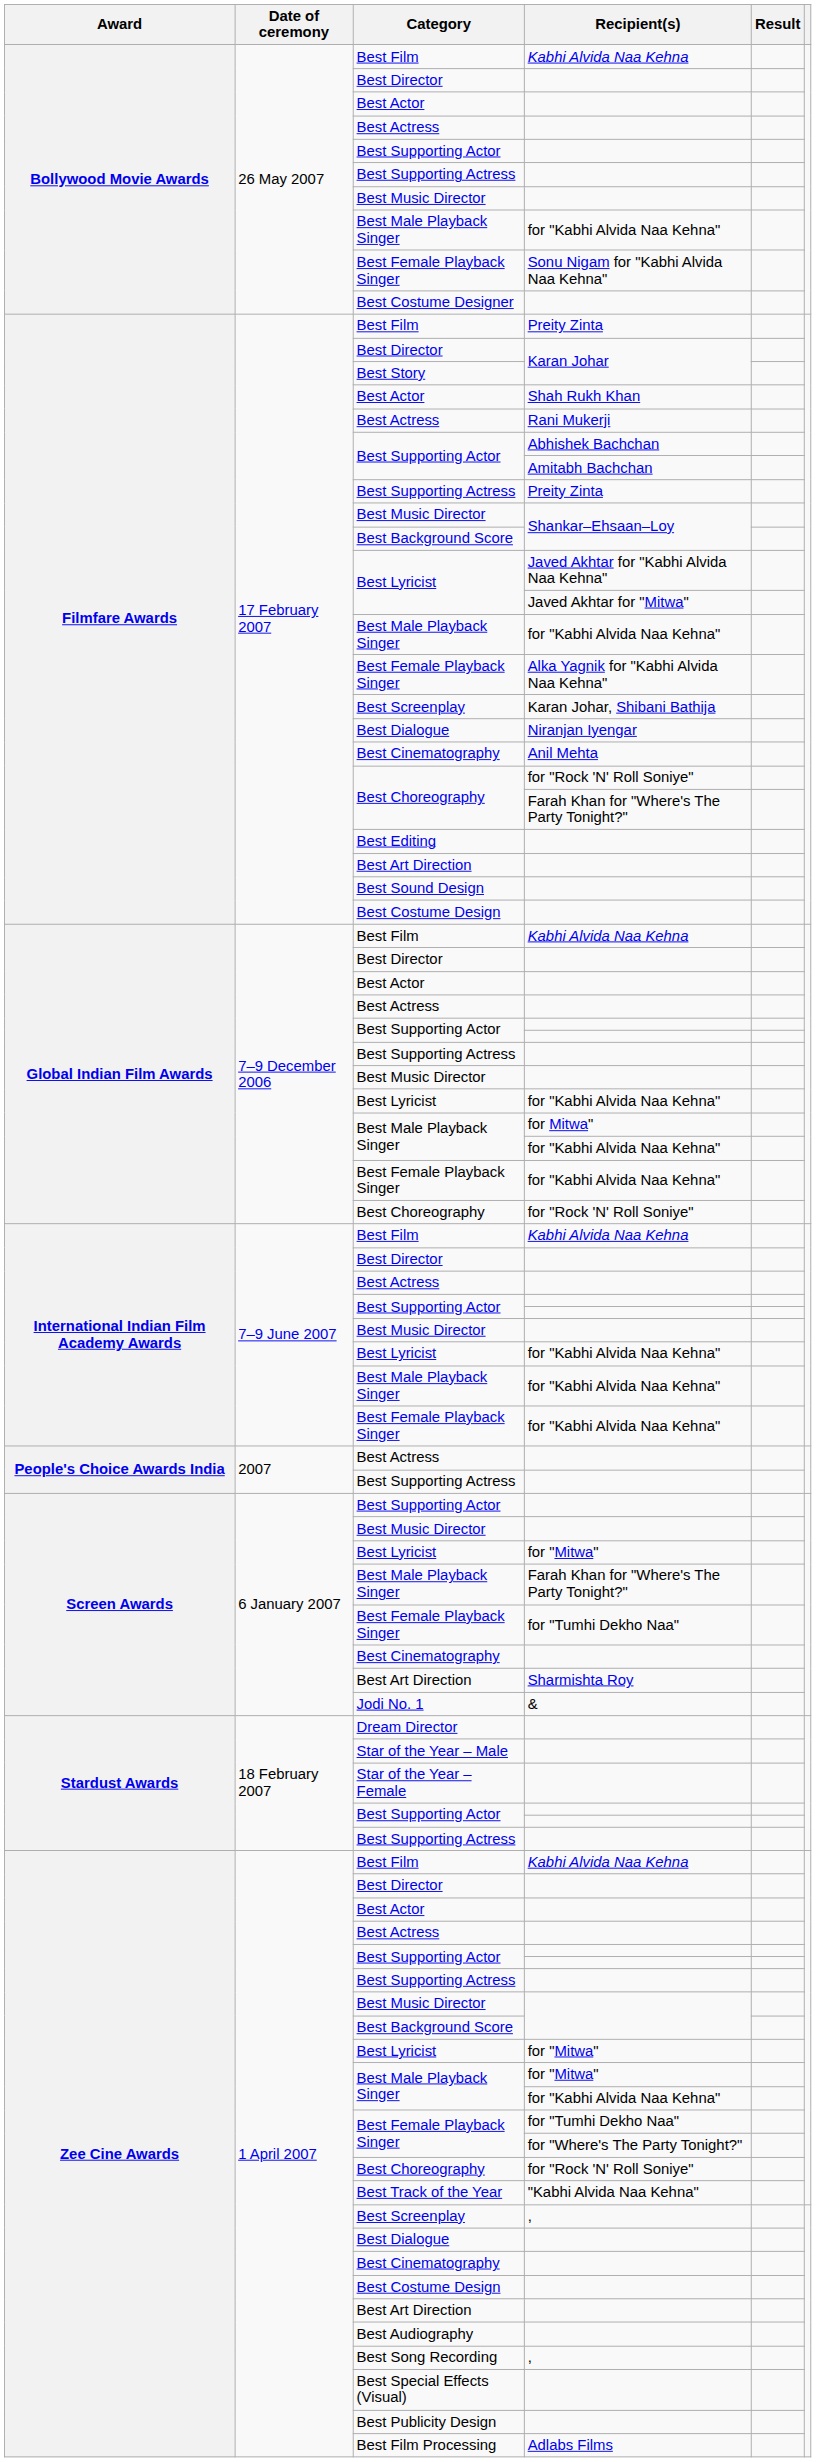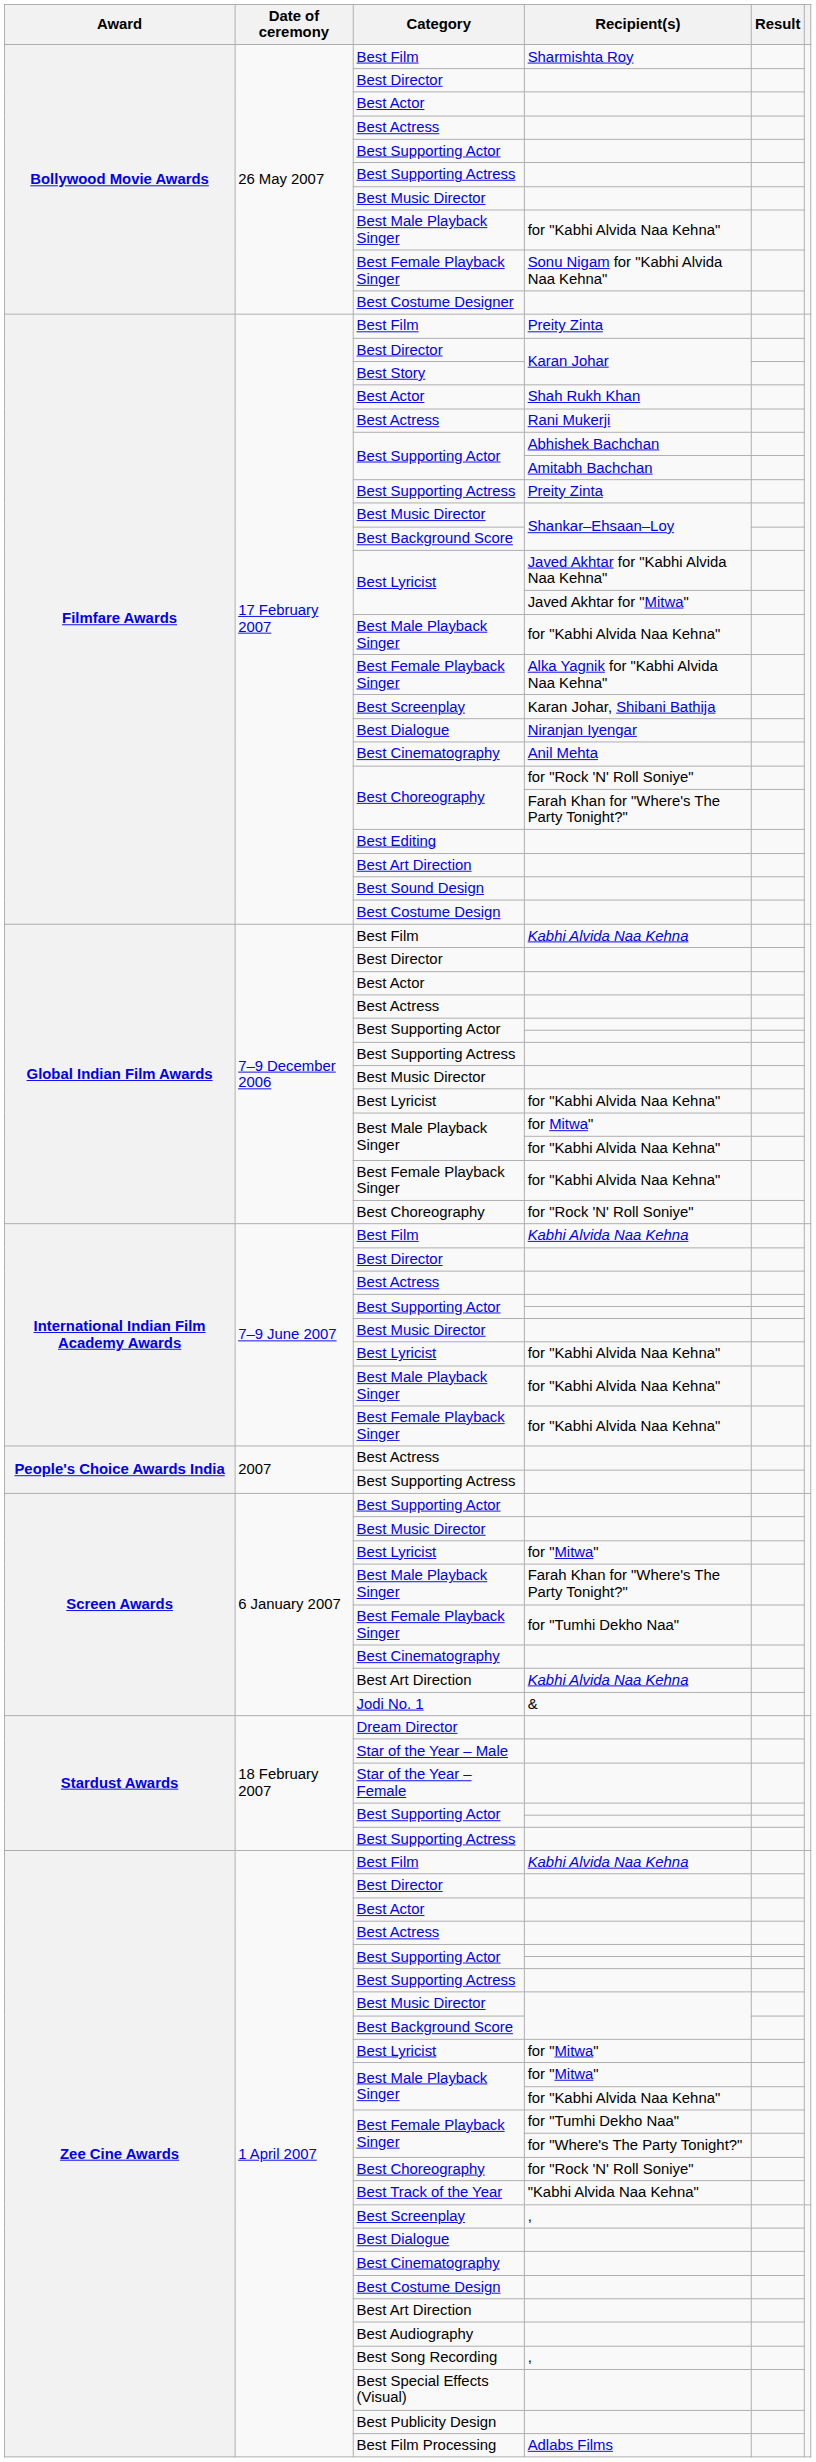Bollywood Movie Awards / Best Film | Recipient(s): Kabhi Alvida Naa Kehna -> Sharmishta Roy
Screen Awards / Best Art Direction | Recipient(s): Sharmishta Roy -> Kabhi Alvida Naa Kehna
